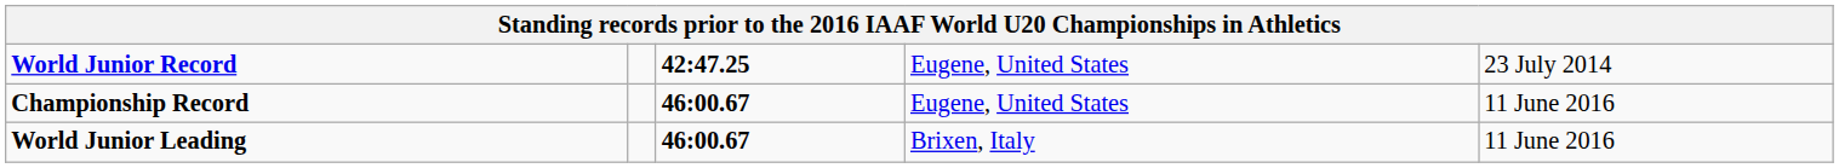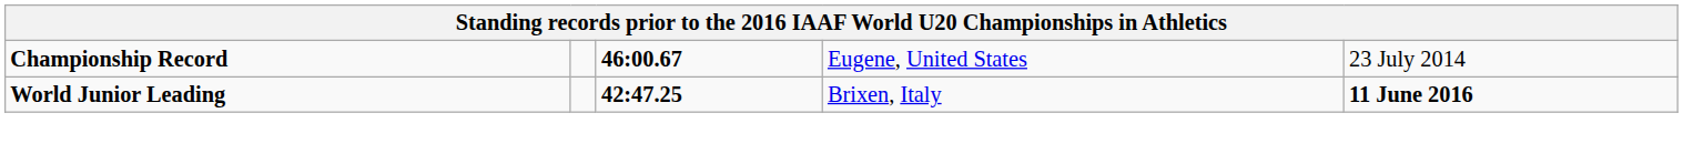- row: World Junior Record | 42:47.25 | Eugene, United States | 23 July 2014
Championship Record | column 5: 11 June 2016 -> 23 July 2014
World Junior Leading | column 3: 46:00.67 -> 42:47.25
World Junior Leading | column 5: normal -> bold
